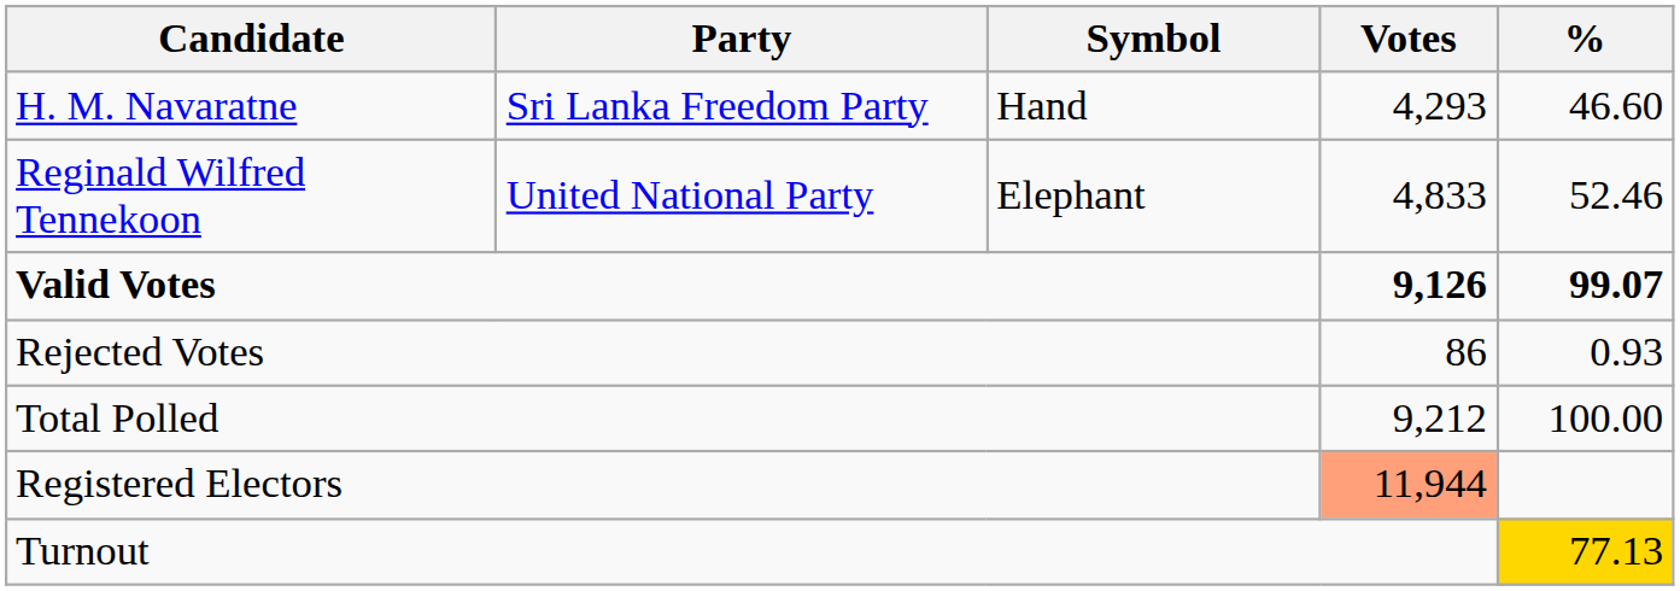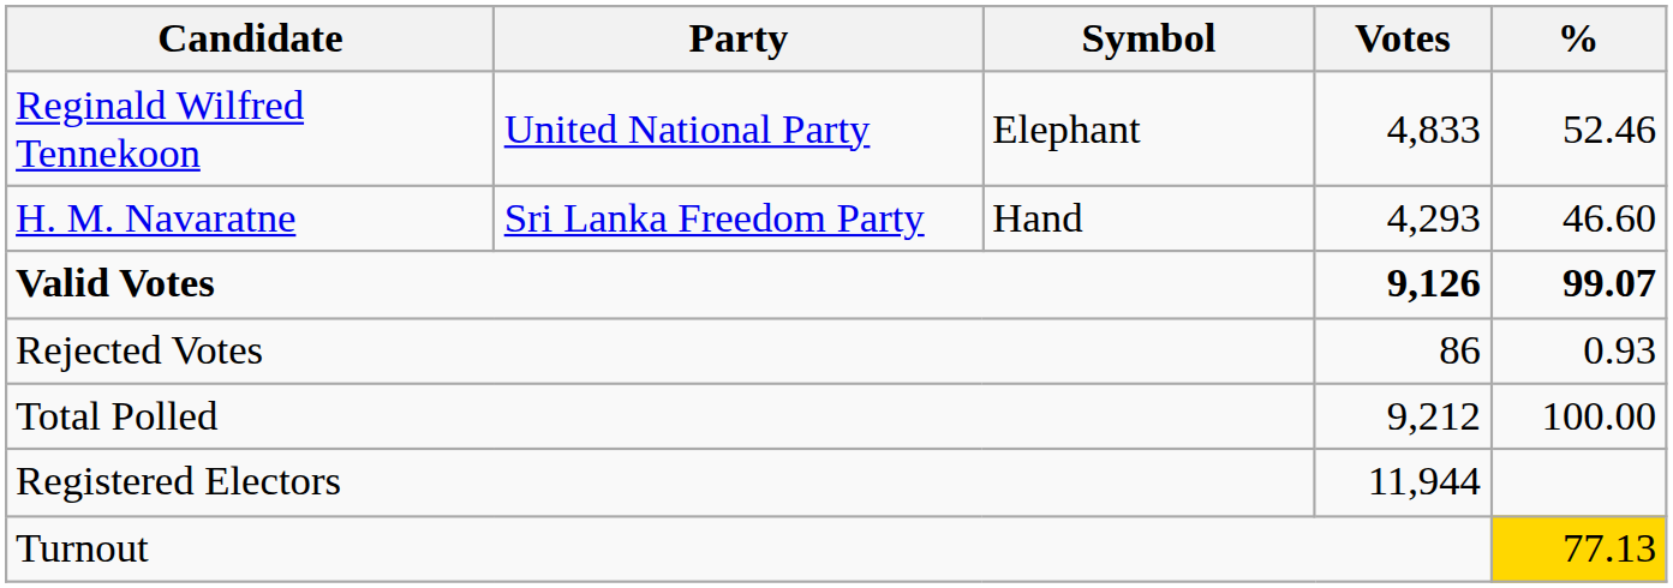rows swapped: Reginald Wilfred Tennekoon <-> H. M. Navaratne
Registered Electors | Votes: lightsalmon background -> no background
